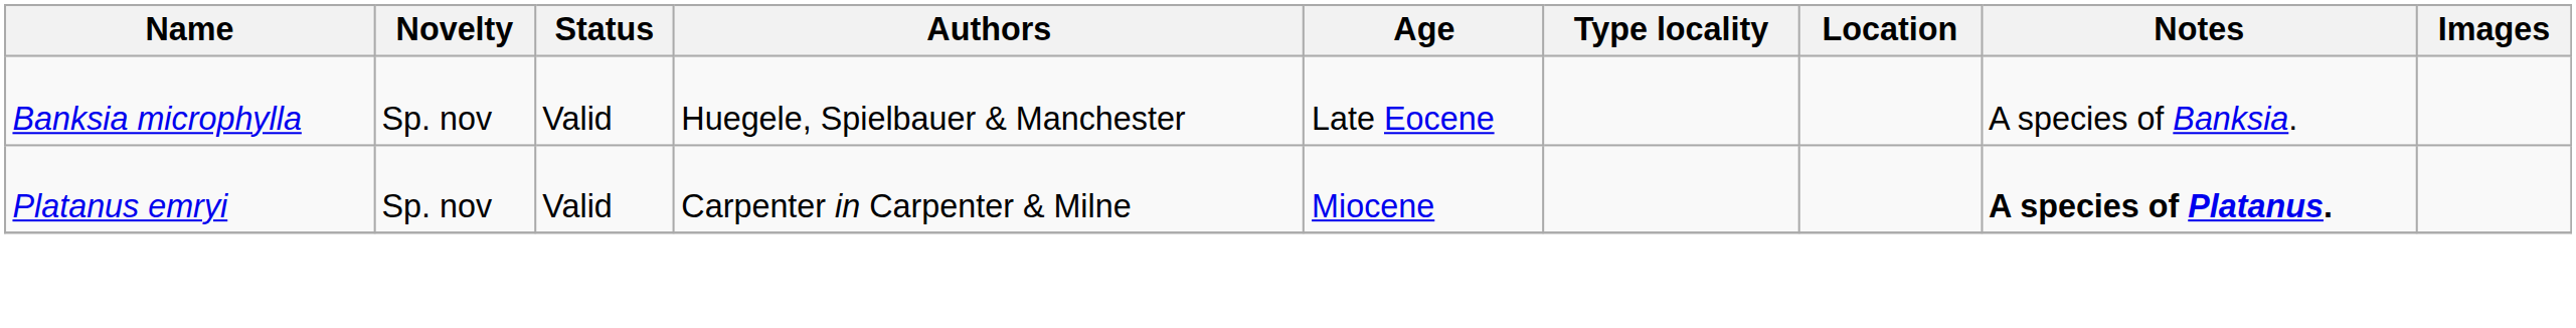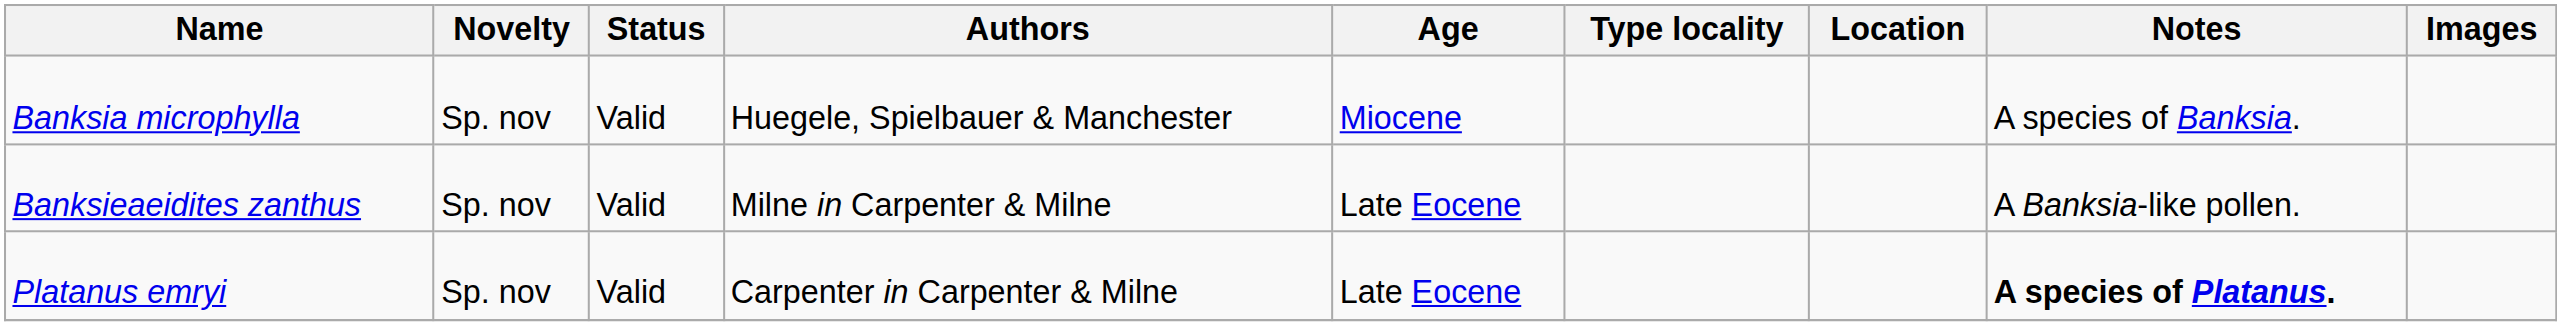Banksia microphylla | Age: Late Eocene -> Miocene
+ row: Banksieaeidites zanthus | Sp. nov | Valid | Milne in Carpenter & Milne | Late Eocene | A Banksia-like pollen.
Platanus emryi | Age: Miocene -> Late Eocene
